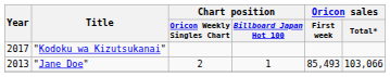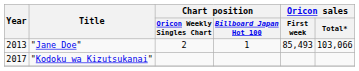rows swapped: "Jane Doe" <-> "Kodoku wa Kizutsukanai"
